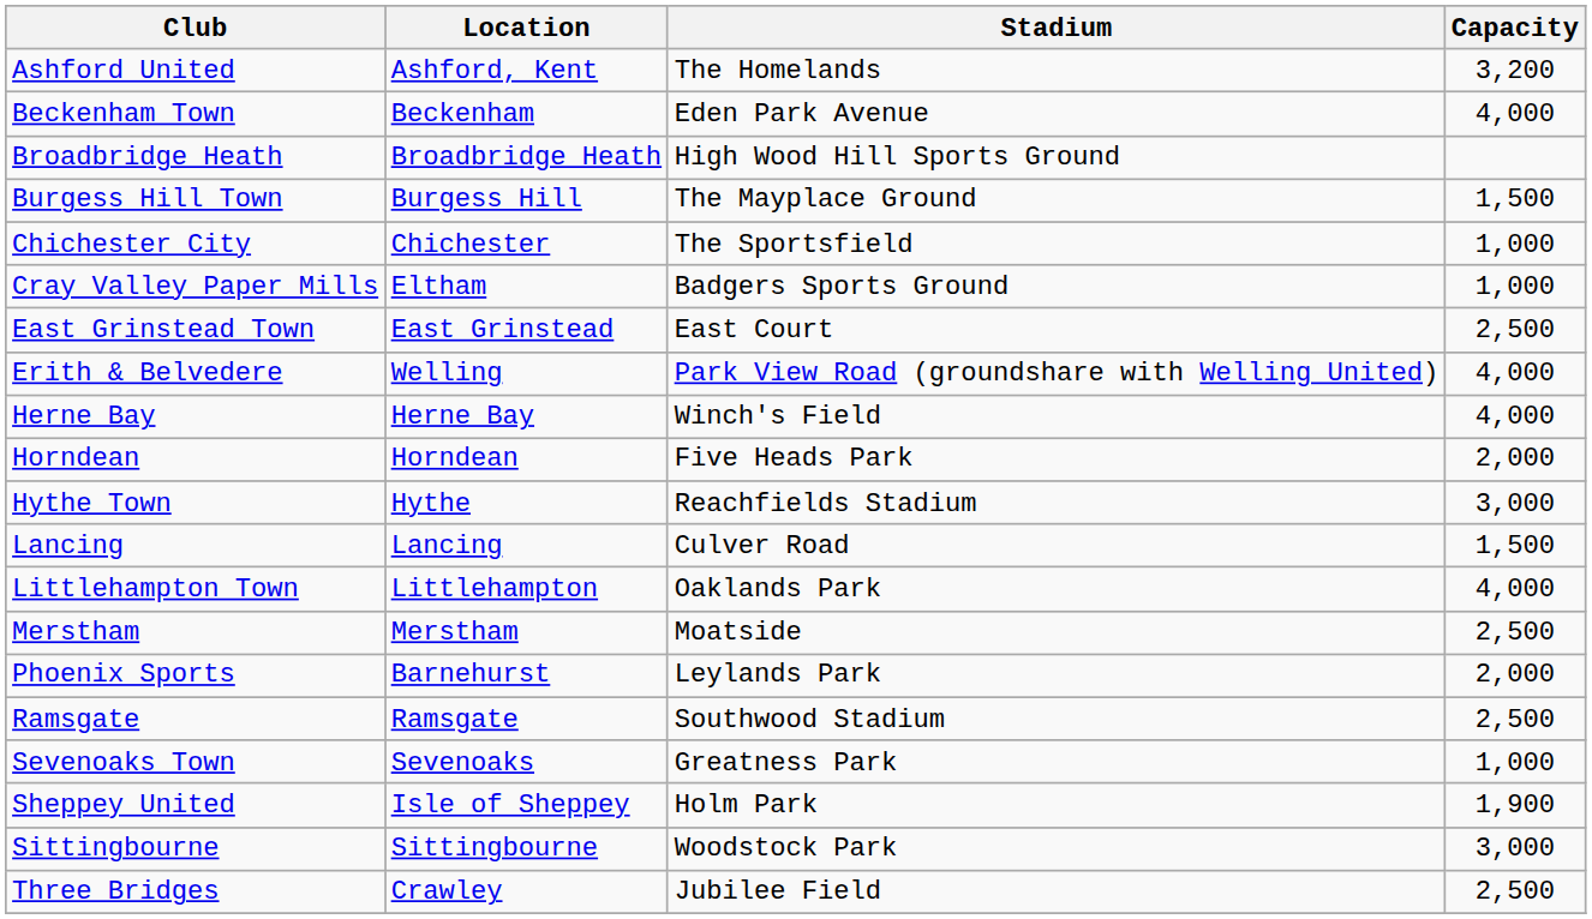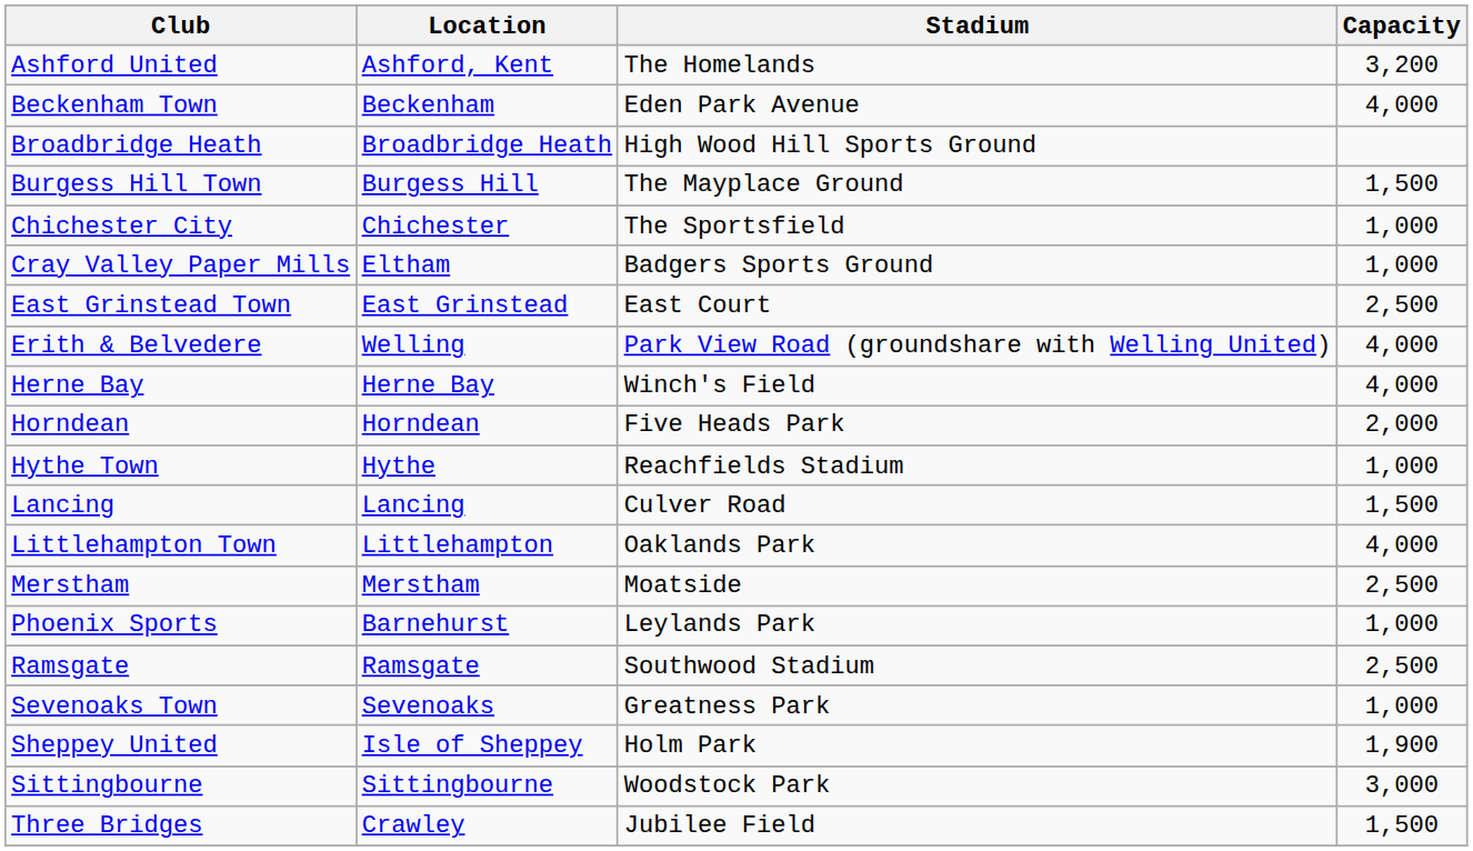Hythe Town | Capacity: 3,000 -> 1,000
Phoenix Sports | Capacity: 2,000 -> 1,000
Three Bridges | Capacity: 2,500 -> 1,500
